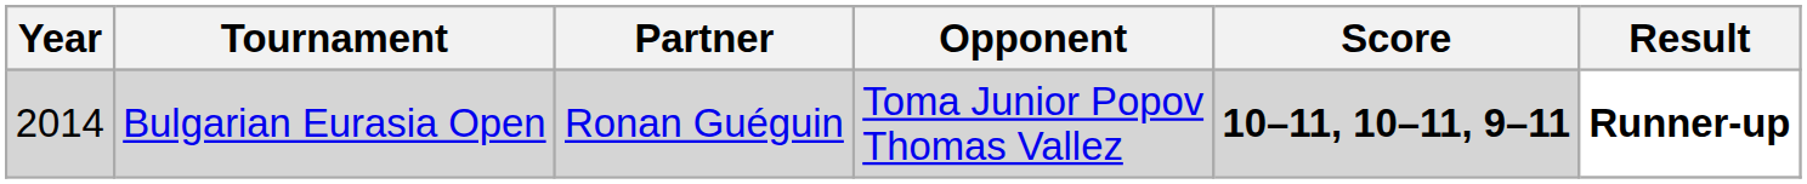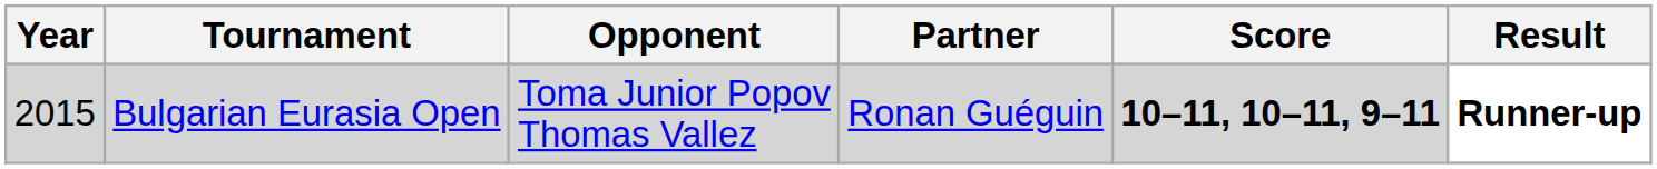columns swapped: Partner <-> Opponent
Bulgarian Eurasia Open | Year: 2014 -> 2015
